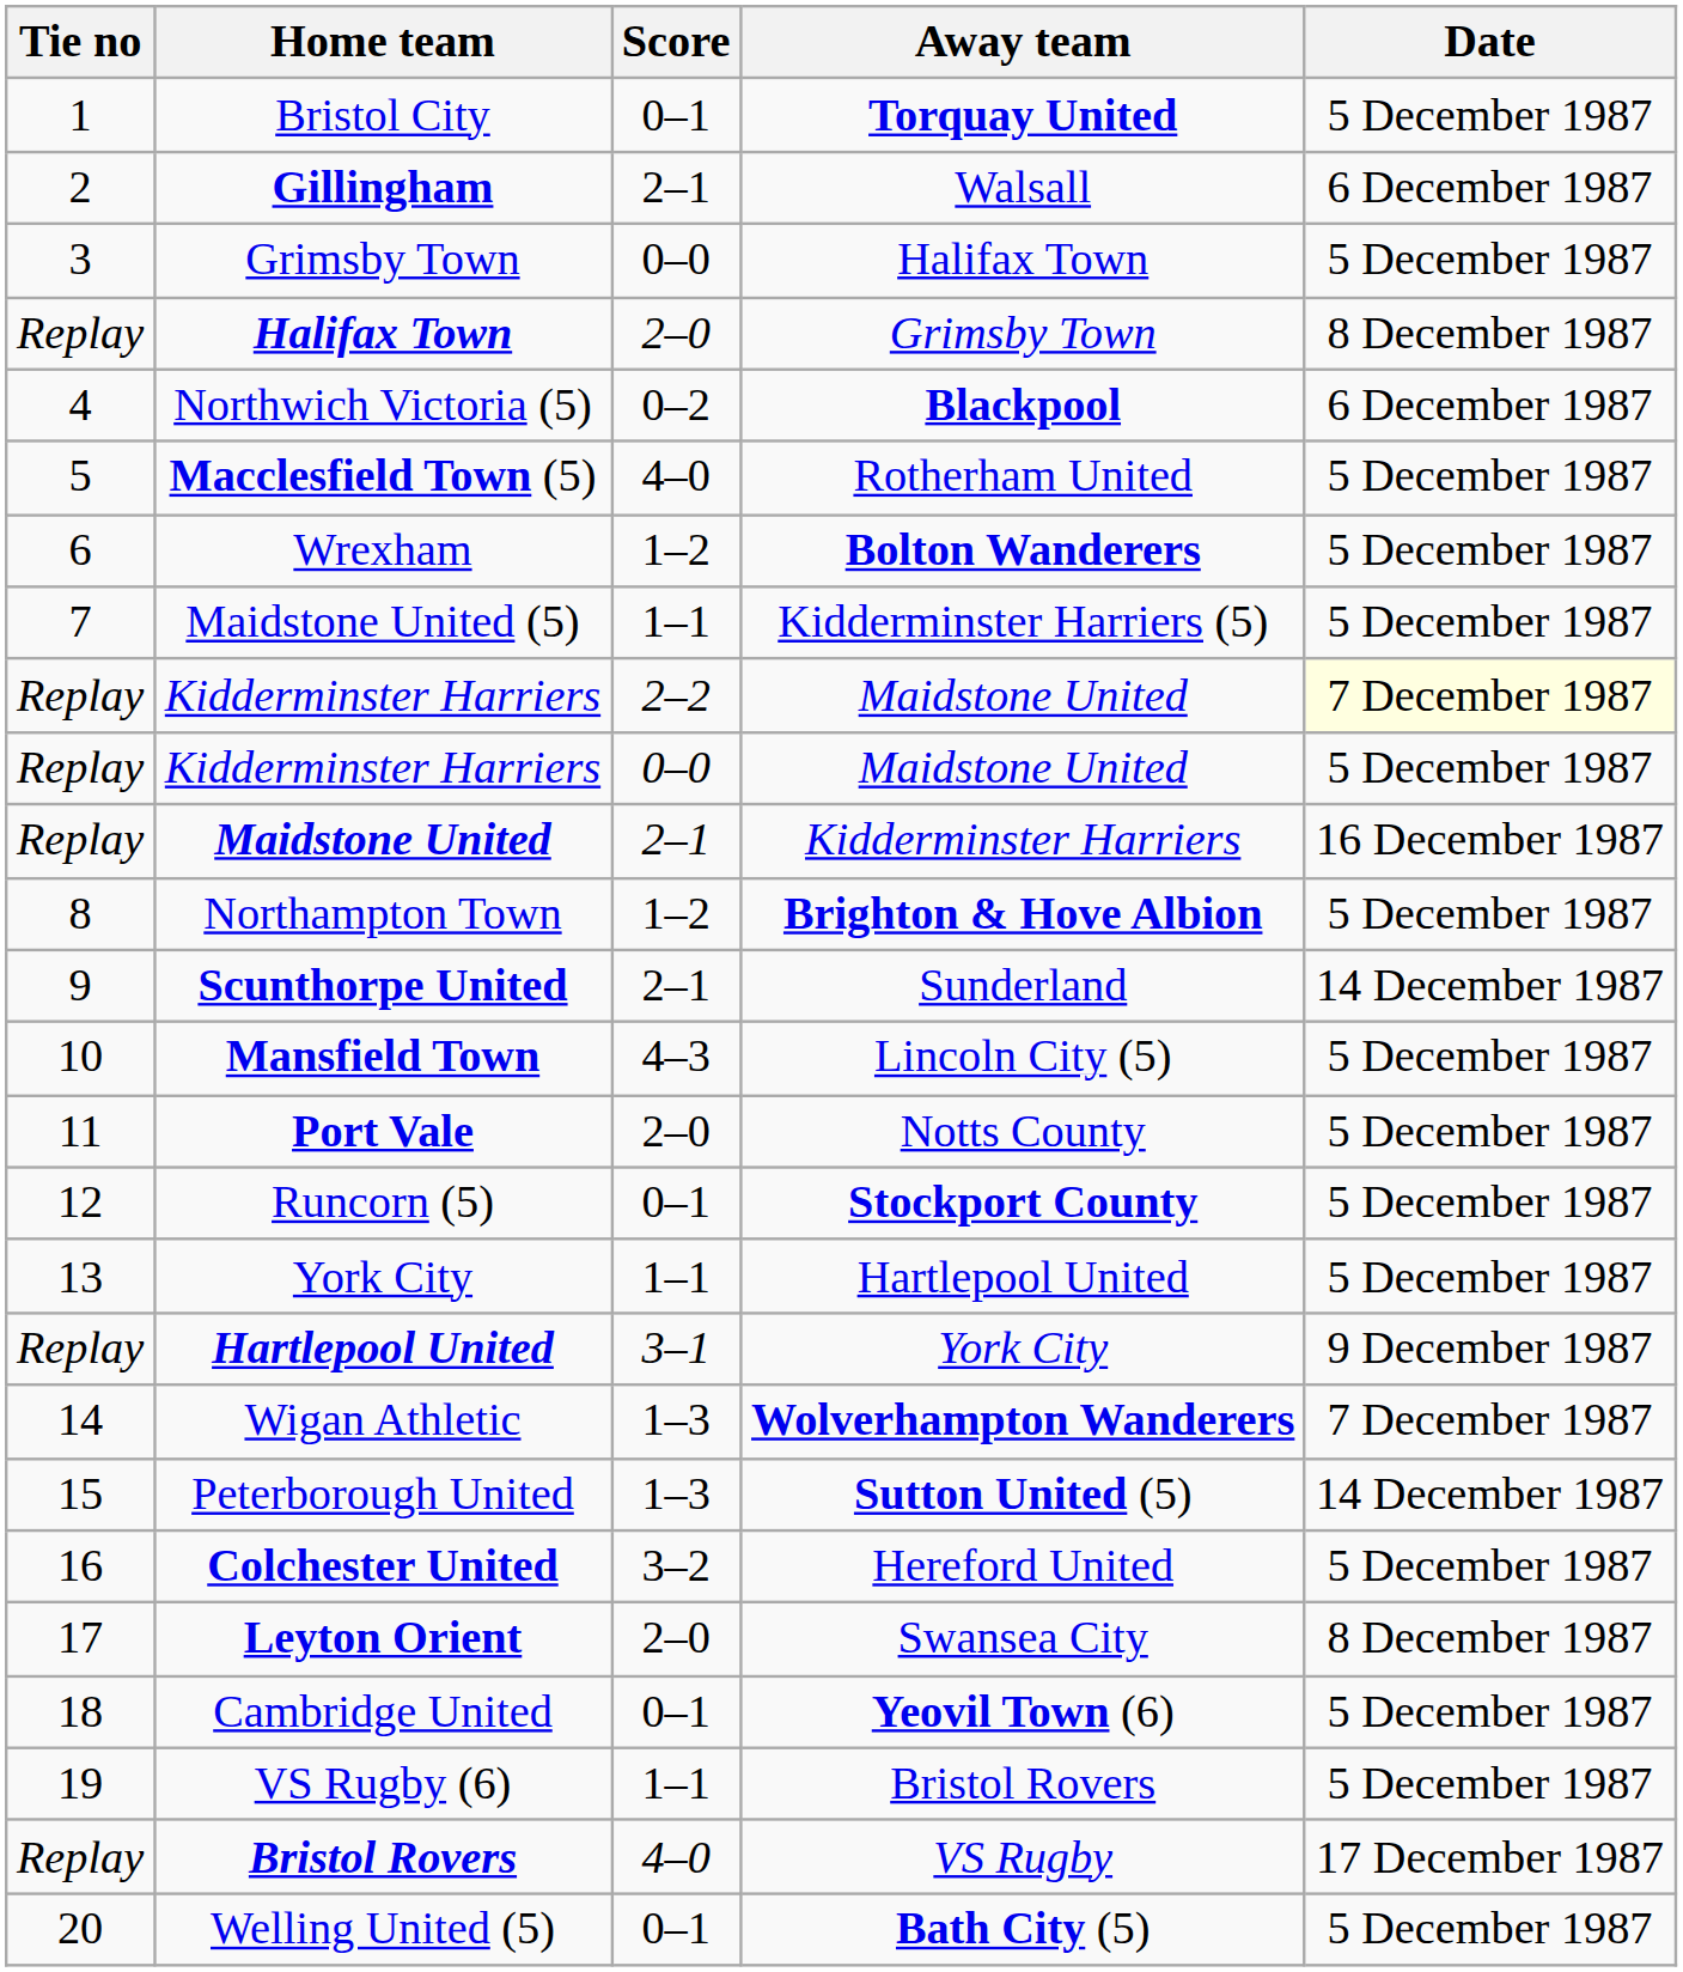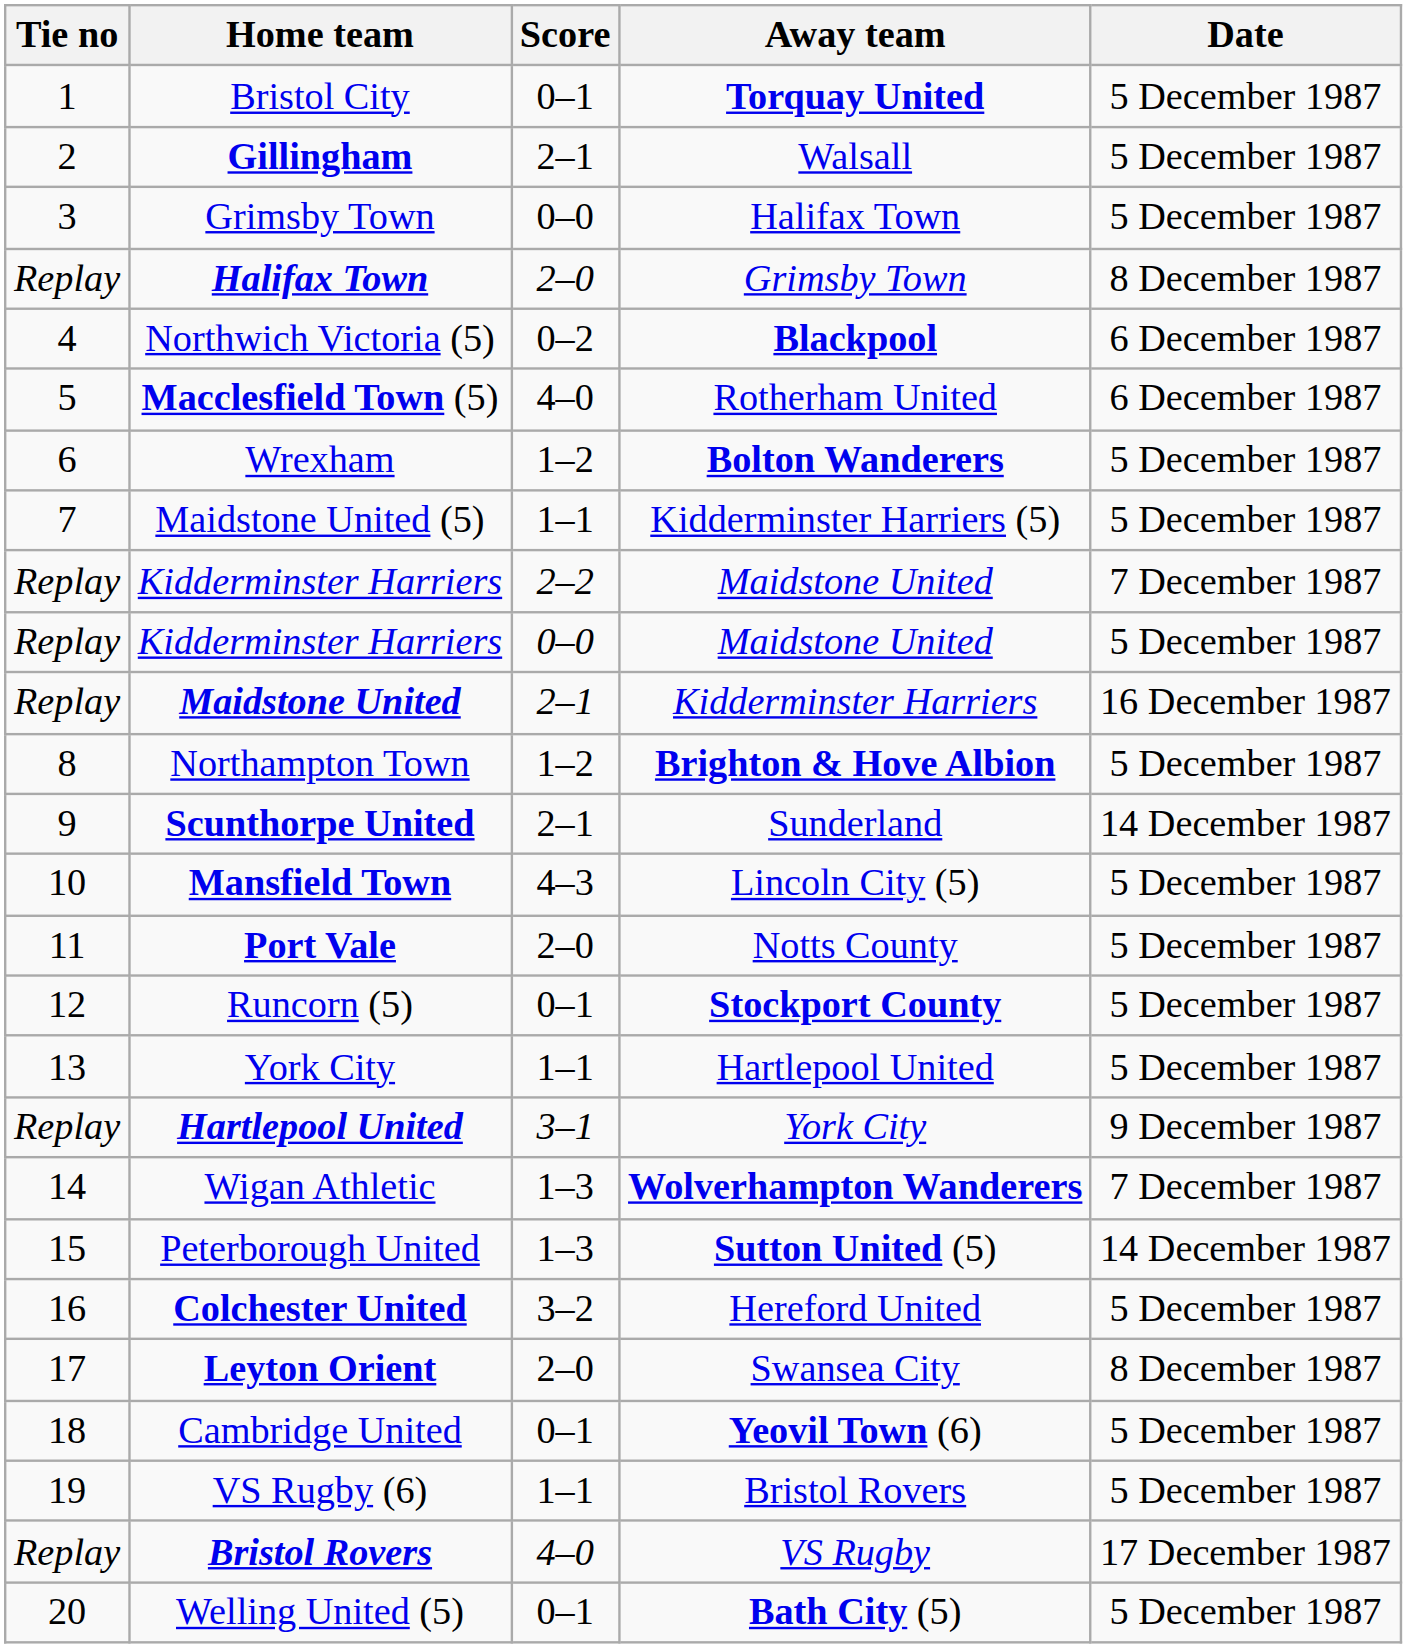Gillingham | Date: 6 December 1987 -> 5 December 1987
Macclesfield Town (5) | Date: 5 December 1987 -> 6 December 1987
Kidderminster Harriers / 2–2 | Date: lightyellow background -> no background
